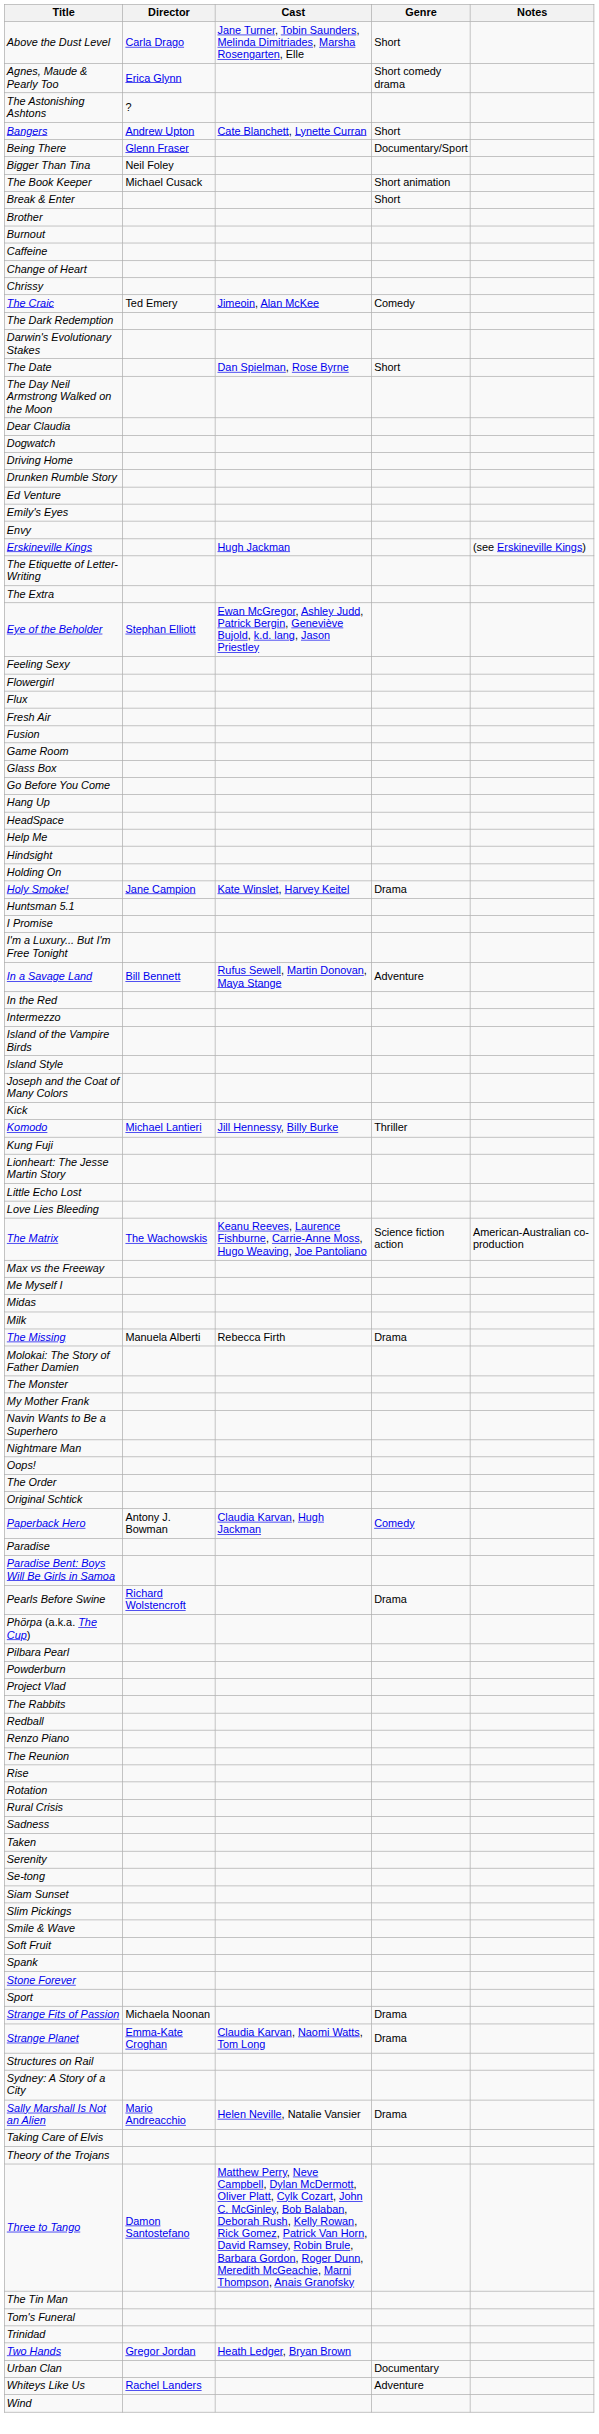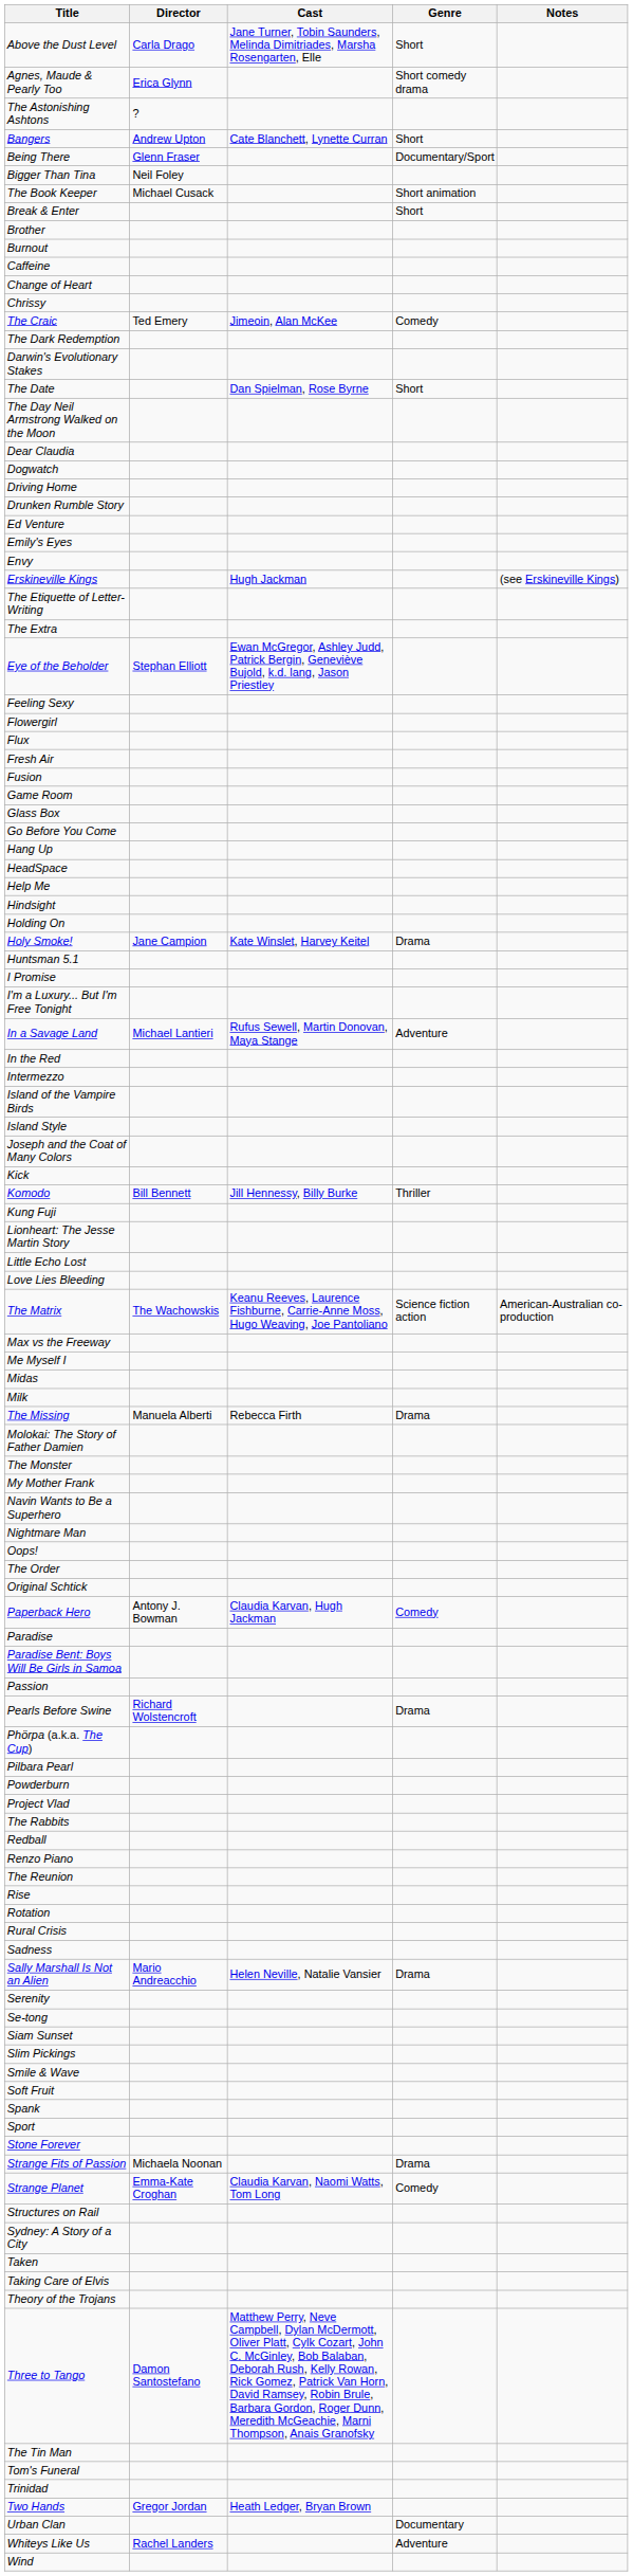In a Savage Land | Director: Bill Bennett -> Michael Lantieri
Komodo | Director: Michael Lantieri -> Bill Bennett
+ row: Passion
rows swapped: Sally Marshall Is Not an Alien <-> Taken
rows swapped: Sport <-> Stone Forever
Strange Planet | Genre: Drama -> Comedy
